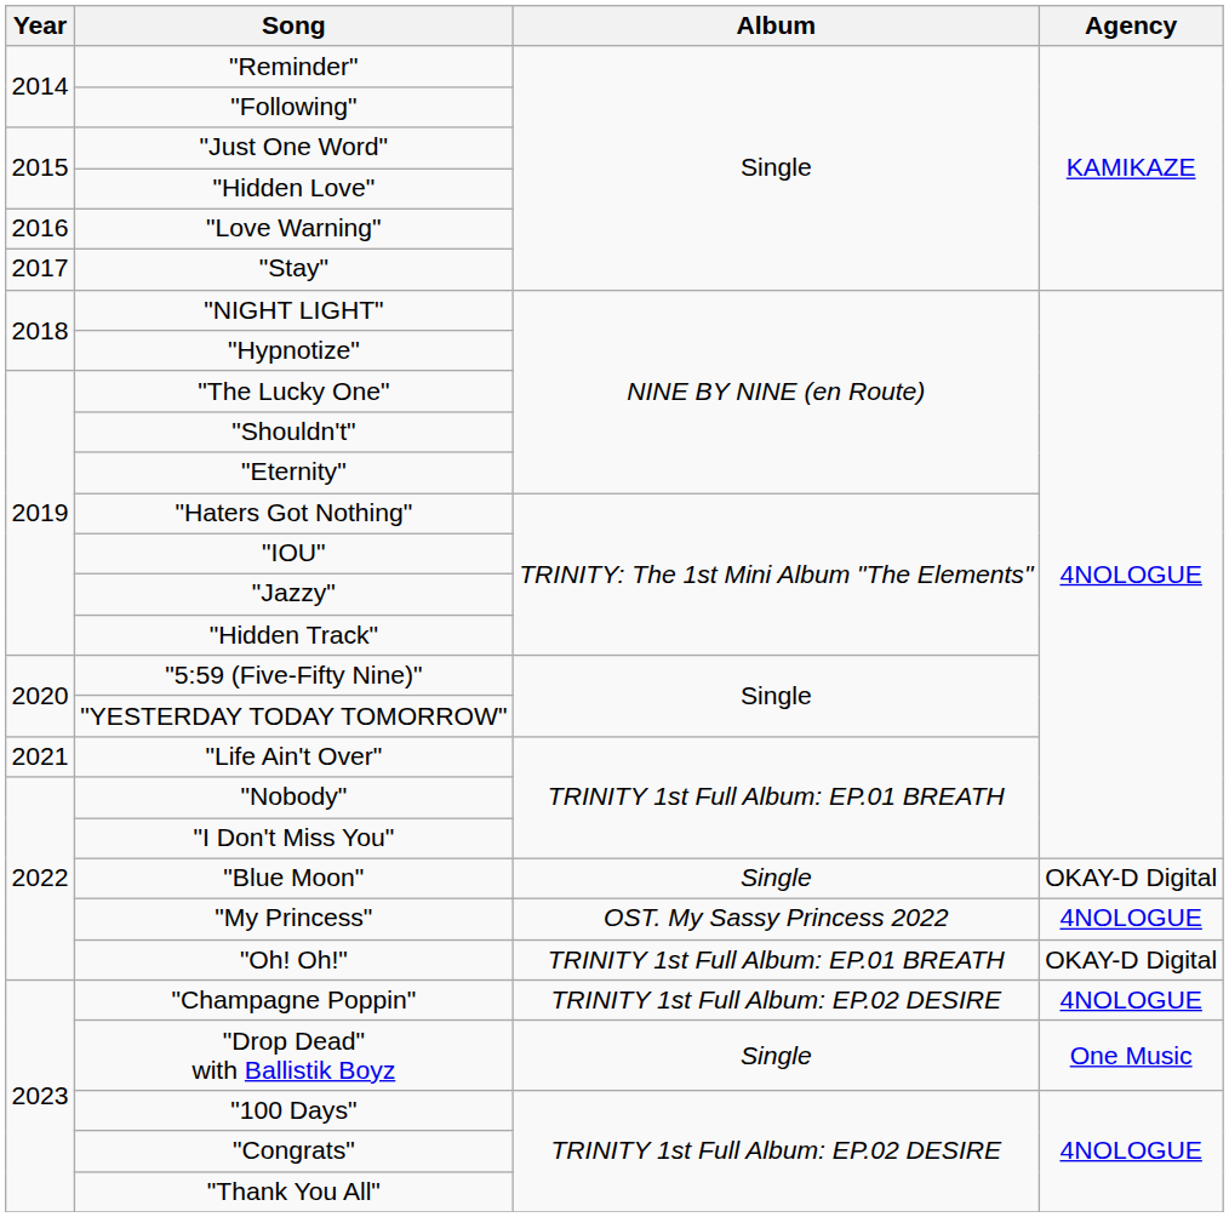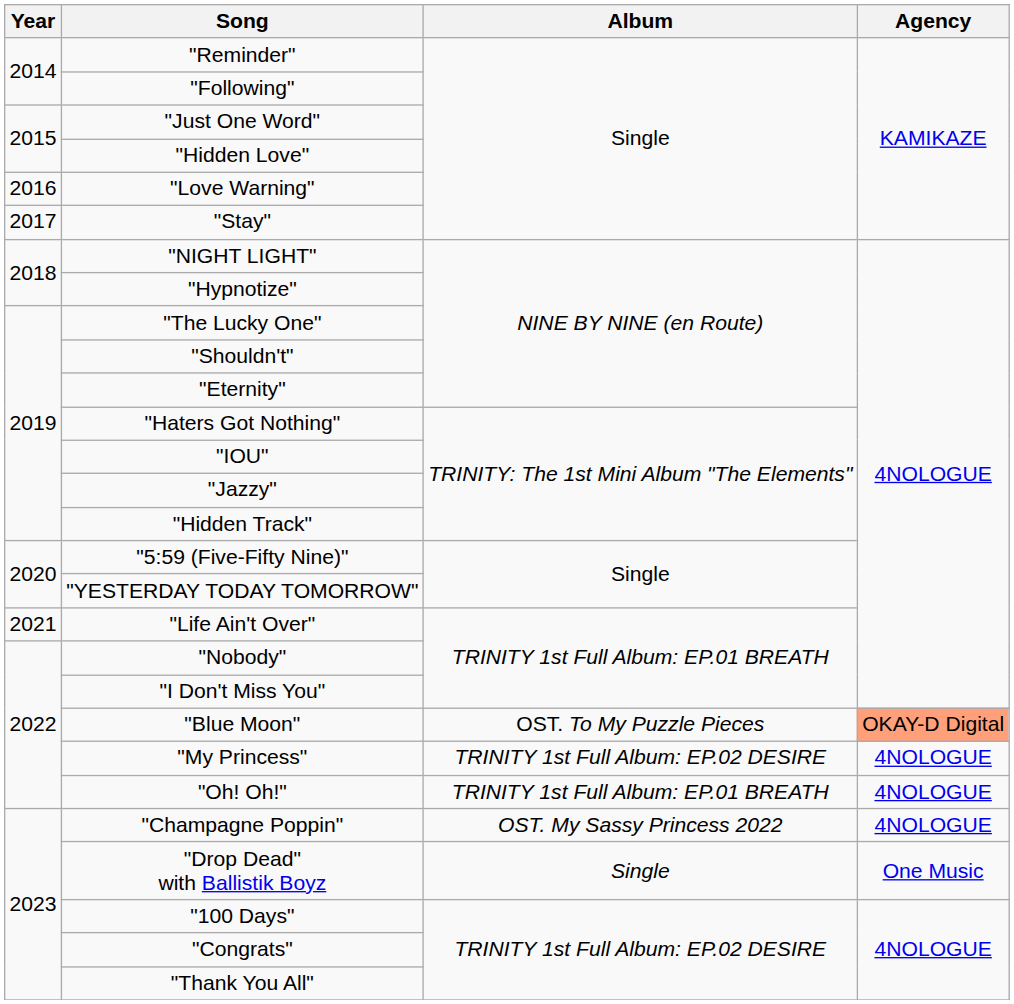"Blue Moon" | Album: Single -> OST. To My Puzzle Pieces
"Blue Moon" | Agency: no background -> lightsalmon background
"My Princess" | Album: OST. My Sassy Princess 2022 -> TRINITY 1st Full Album: EP.02 DESIRE
"Oh! Oh!" | Agency: OKAY-D Digital -> 4NOLOGUE
"Champagne Poppin" | Album: TRINITY 1st Full Album: EP.02 DESIRE -> OST. My Sassy Princess 2022
